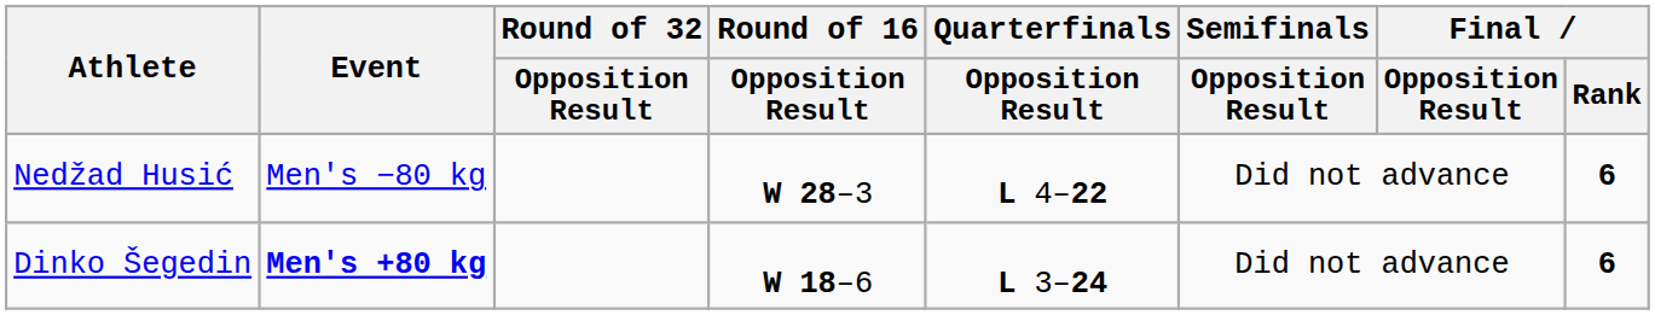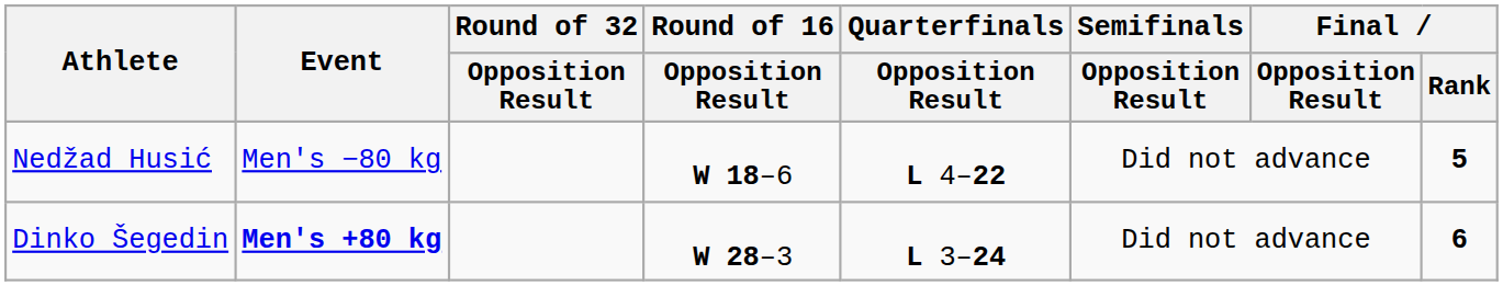Nedžad Husić | Round of 16 / Opposition Result: W 28–3 -> W 18–6
Nedžad Husić | Final / Rank: 6 -> 5
Dinko Šegedin | Round of 16 / Opposition Result: W 18–6 -> W 28–3
